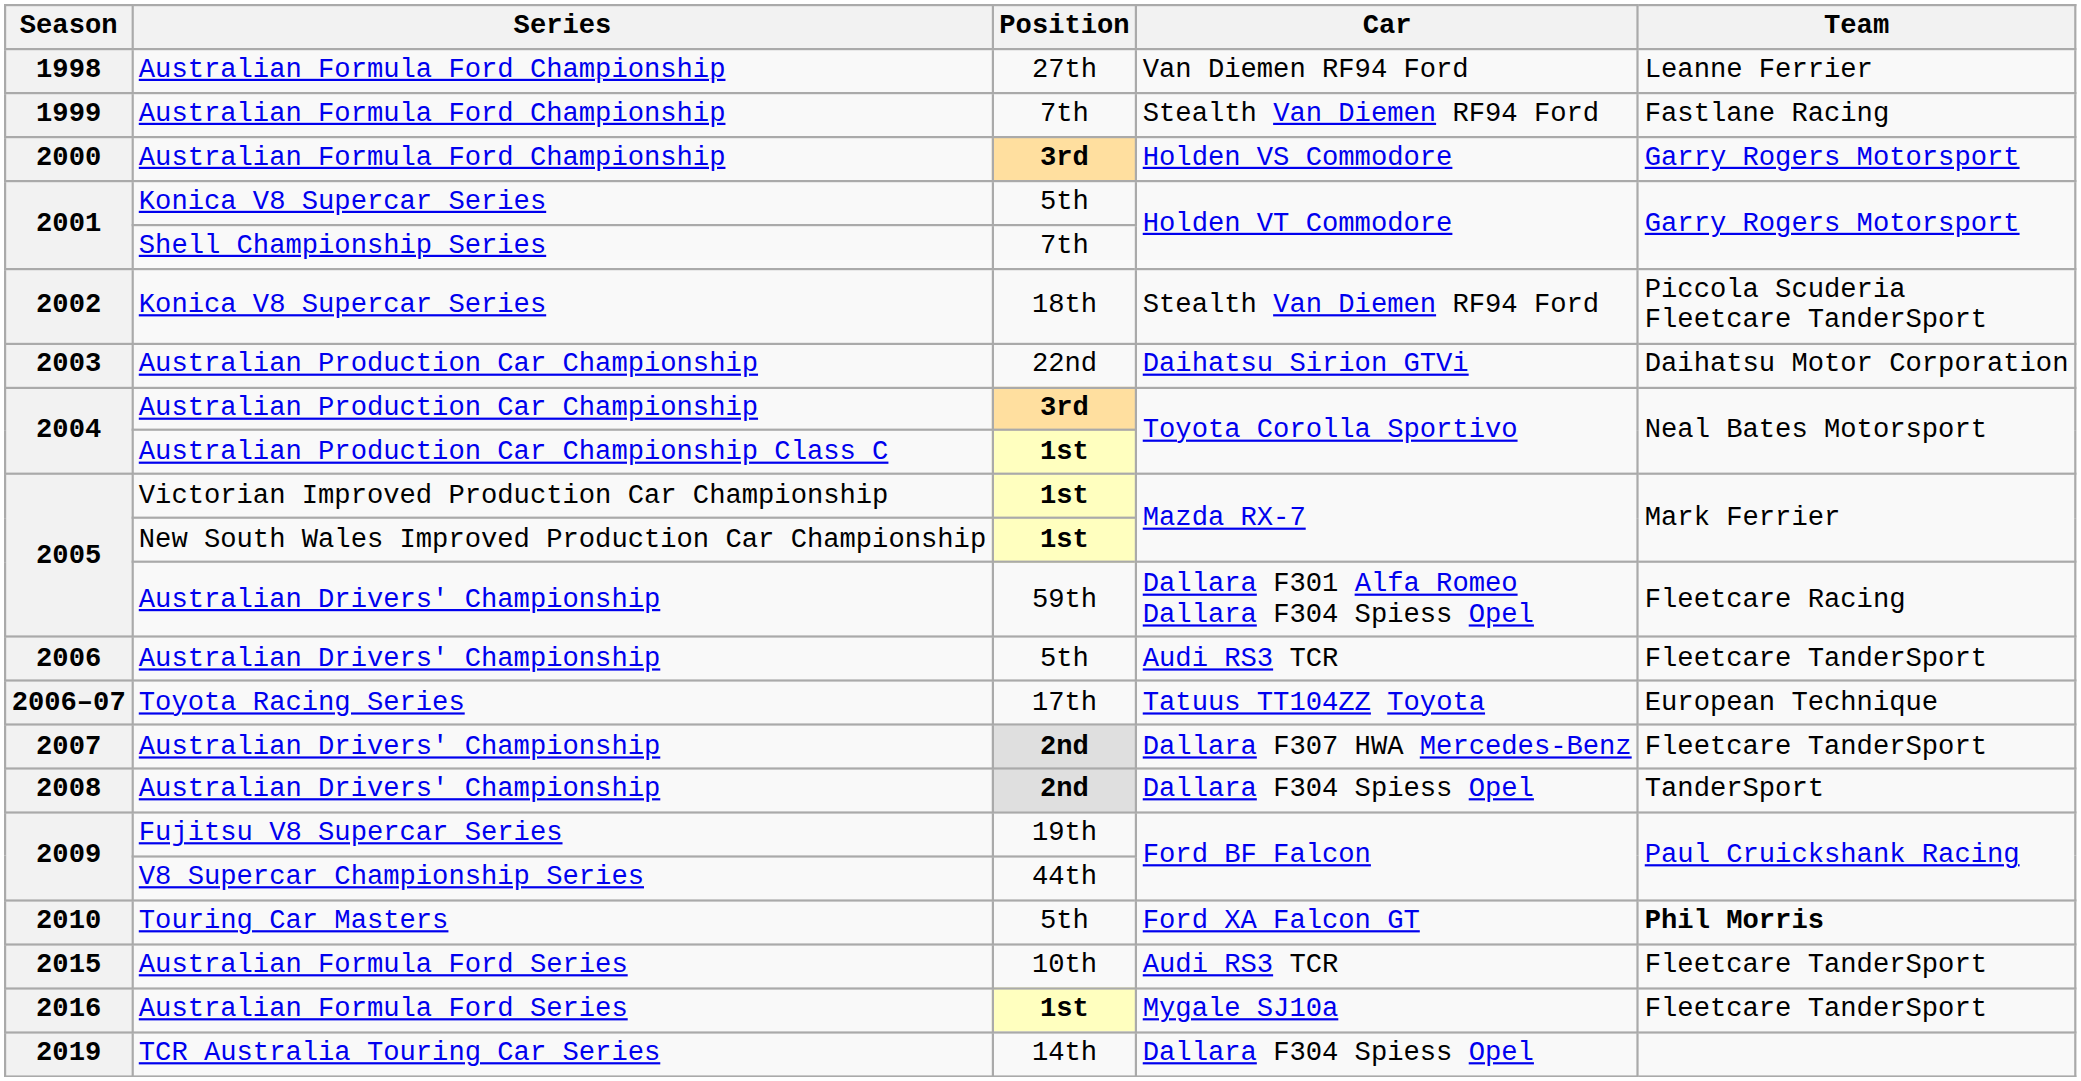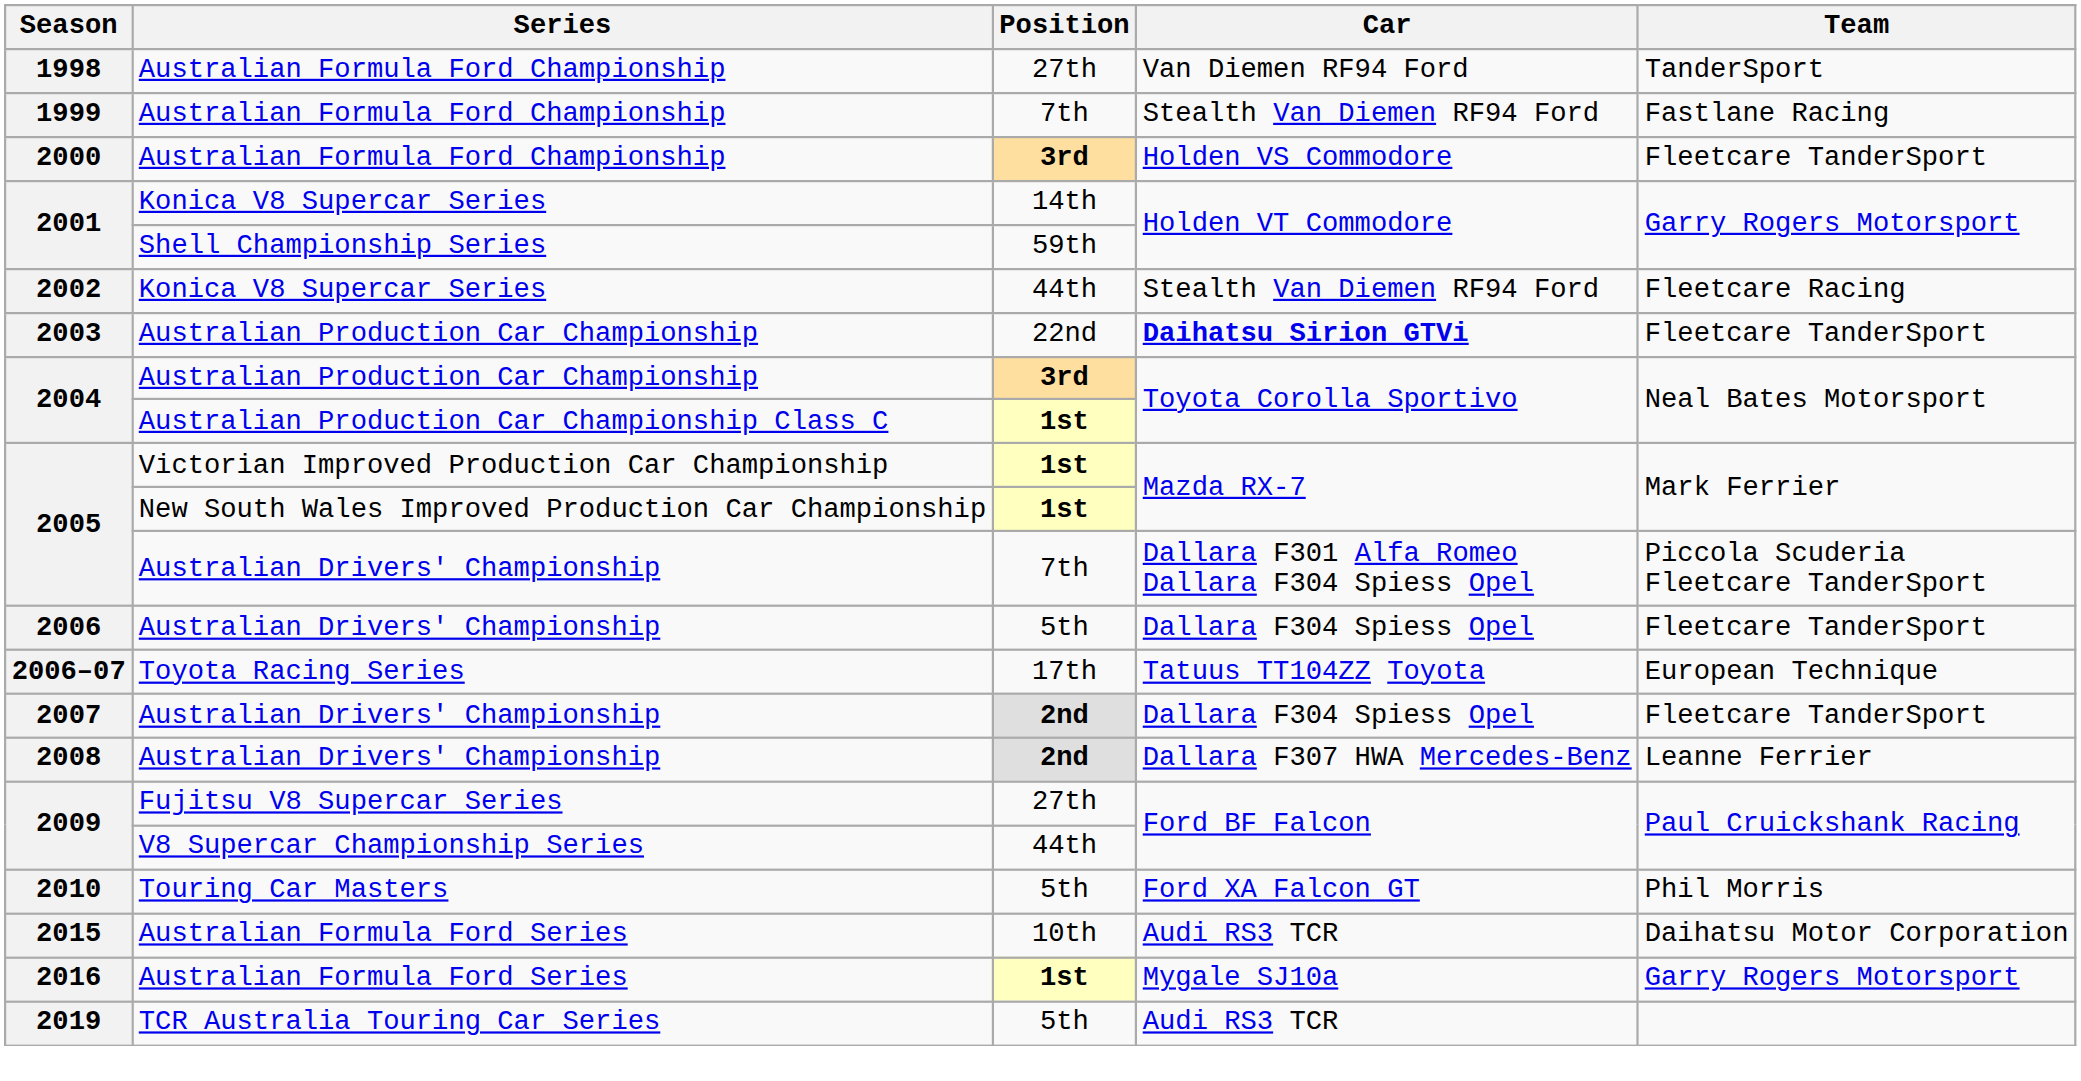1998 | Team: Leanne Ferrier -> TanderSport
2000 | Team: Garry Rogers Motorsport -> Fleetcare TanderSport
2001 / Konica V8 Supercar Series | Position: 5th -> 14th
2001 / Shell Championship Series | Position: 7th -> 59th
2002 | Position: 18th -> 44th
2002 | Team: Piccola Scuderia Fleetcare TanderSport -> Fleetcare Racing
2003 | Car: normal -> bold
2003 | Team: Daihatsu Motor Corporation -> Fleetcare TanderSport
2005 / Australian Drivers' Championship | Position: 59th -> 7th
2005 / Australian Drivers' Championship | Team: Fleetcare Racing -> Piccola Scuderia Fleetcare TanderSport
2006 | Car: Audi RS3 TCR -> Dallara F304 Spiess Opel
2007 | Car: Dallara F307 HWA Mercedes-Benz -> Dallara F304 Spiess Opel
2008 | Car: Dallara F304 Spiess Opel -> Dallara F307 HWA Mercedes-Benz
2008 | Team: TanderSport -> Leanne Ferrier
2009 / Fujitsu V8 Supercar Series | Position: 19th -> 27th
2010 | Team: bold -> normal
2015 | Team: Fleetcare TanderSport -> Daihatsu Motor Corporation
2016 | Team: Fleetcare TanderSport -> Garry Rogers Motorsport
2019 | Position: 14th -> 5th
2019 | Car: Dallara F304 Spiess Opel -> Audi RS3 TCR
